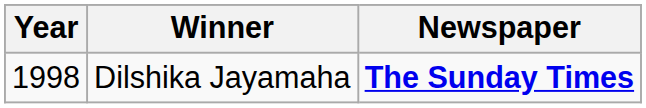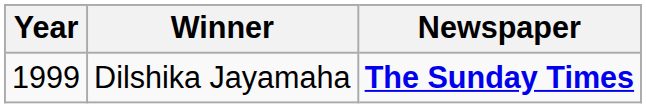Dilshika Jayamaha | Year: 1998 -> 1999
